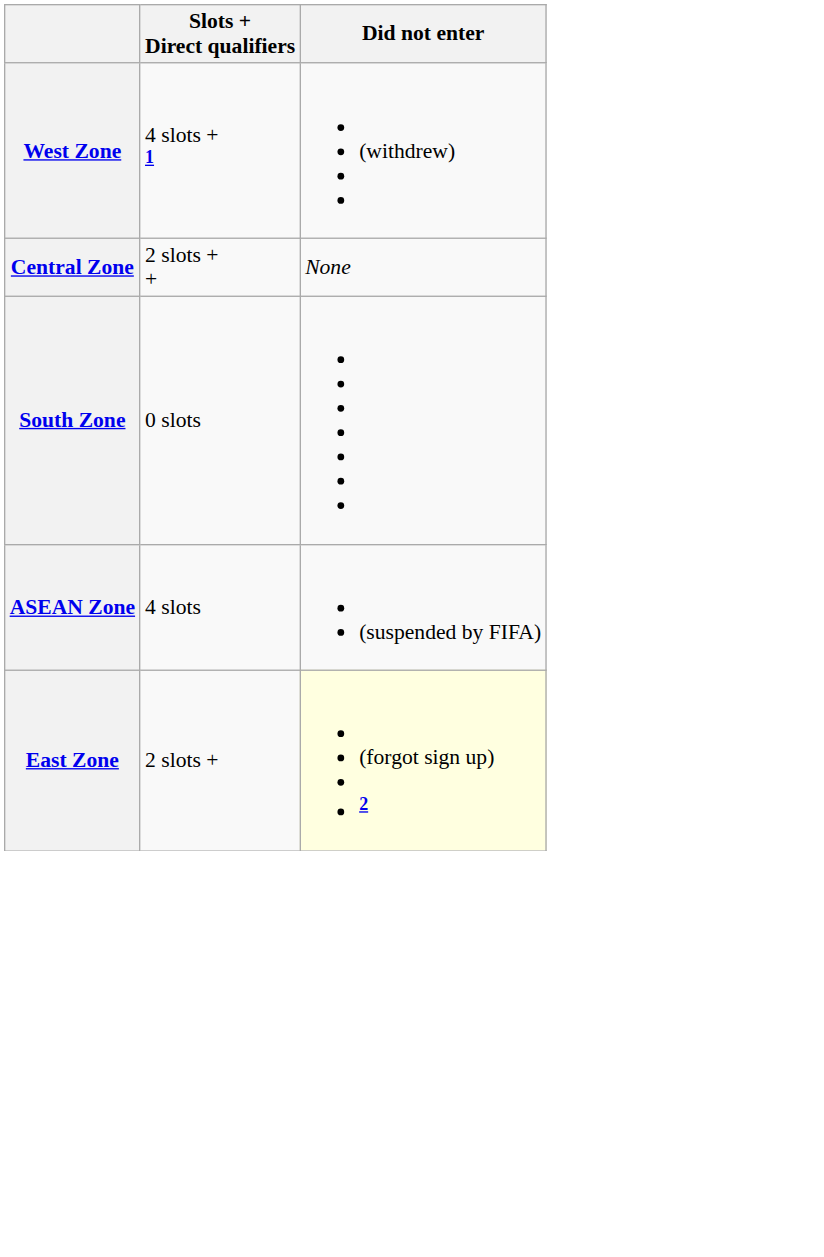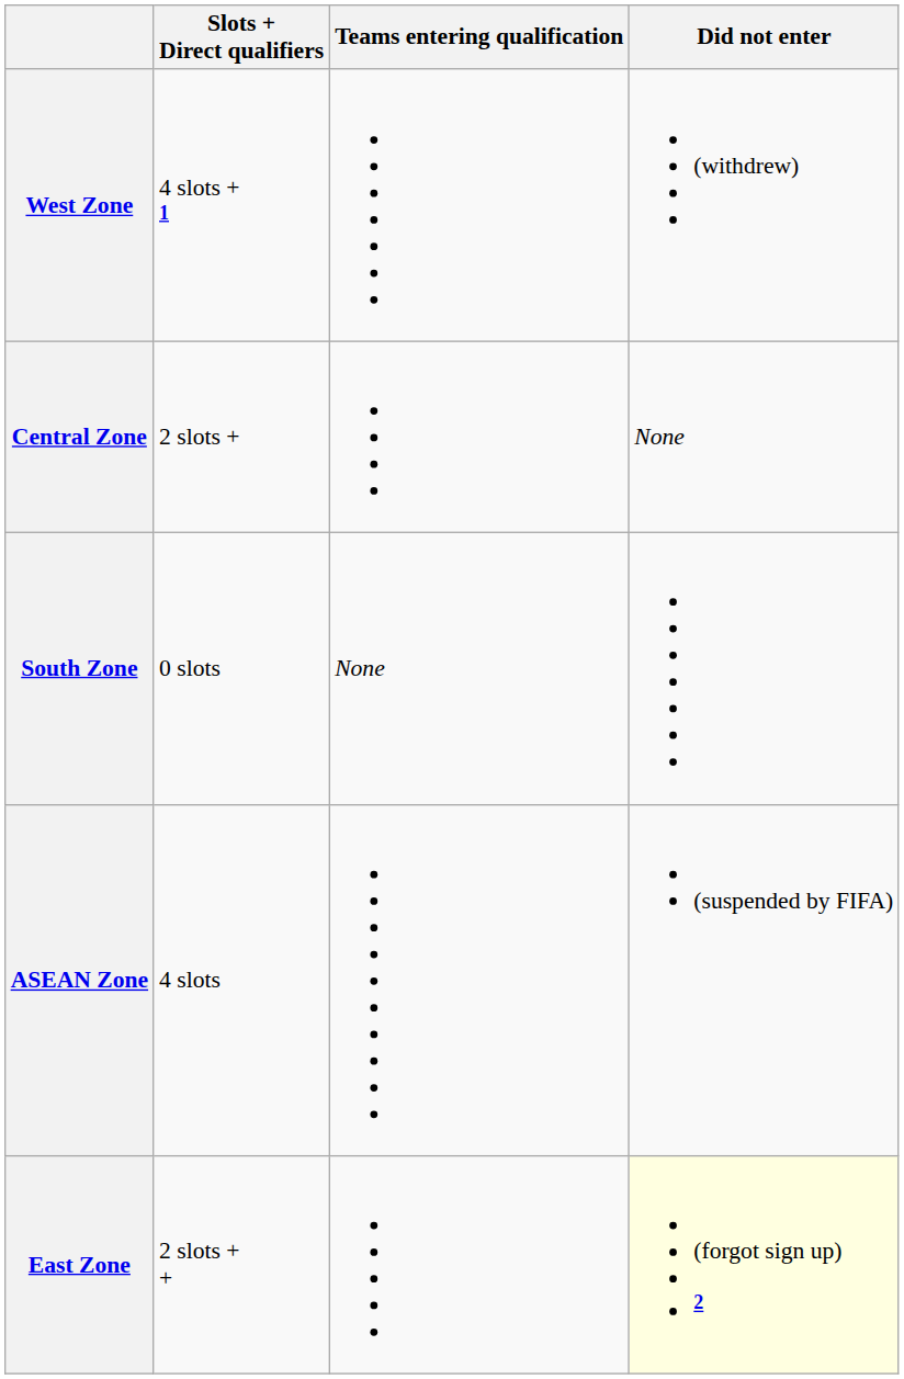+ column: Teams entering qualification | None
Central Zone | Slots + Direct qualifiers: 2 slots + + -> 2 slots +
East Zone | Slots + Direct qualifiers: 2 slots + -> 2 slots + +
